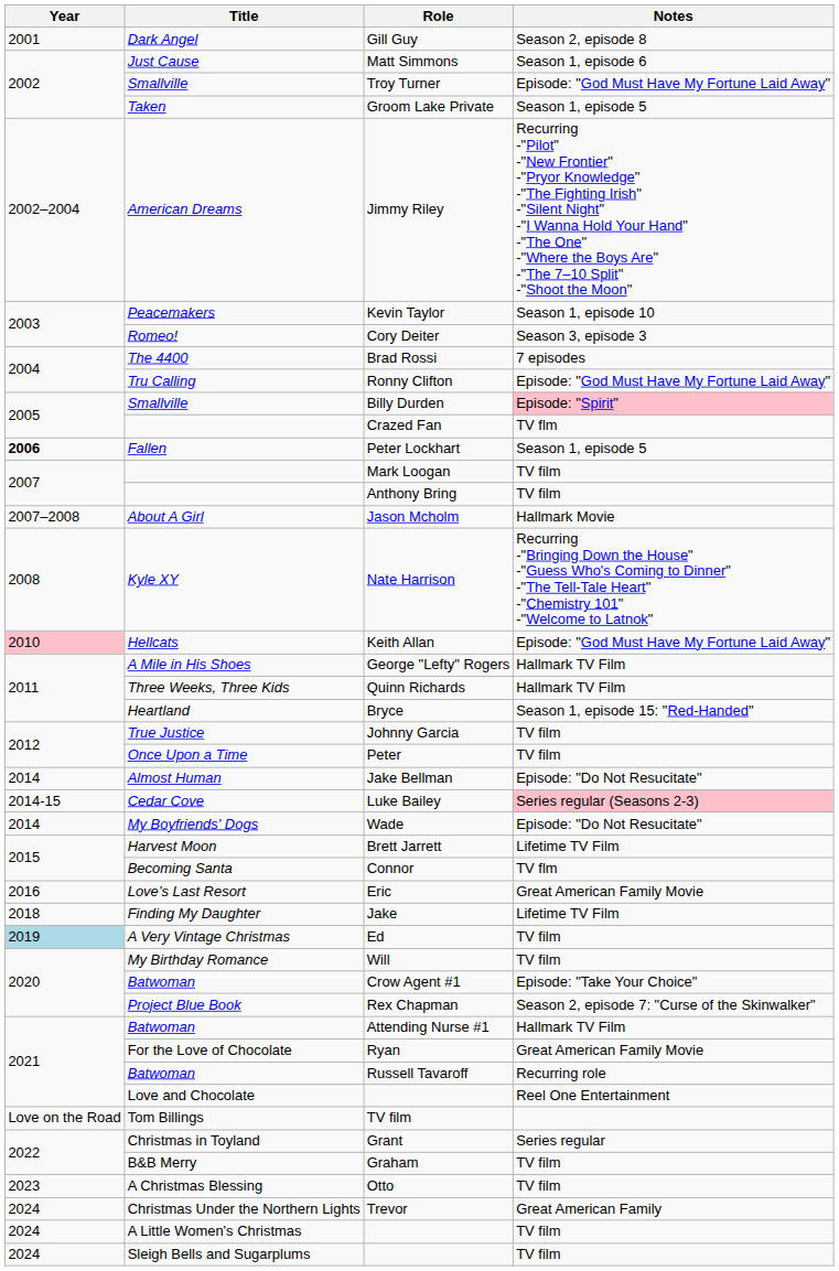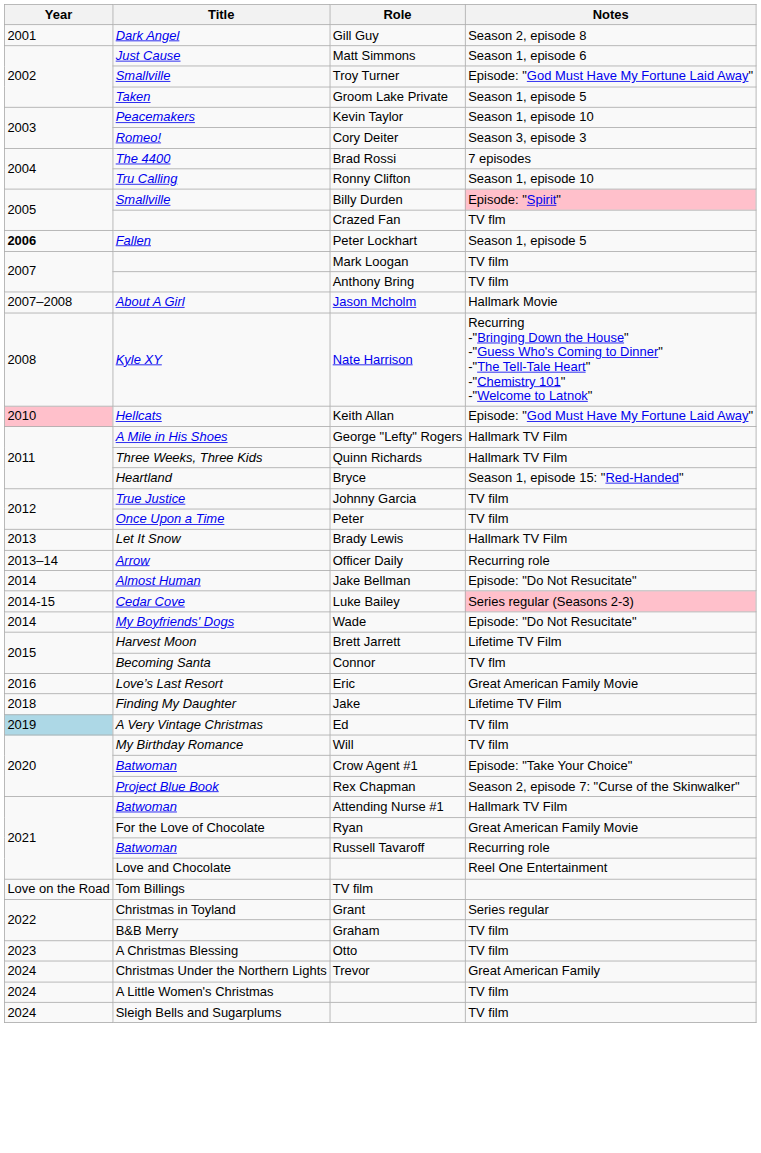- row: 2002–2004 | American Dreams | Jimmy Riley | Recurring -"Pilot" -"New Frontier" -"Pryor Knowledge" -"The Fighting Irish" -"Silent Night" -"I Wanna Hold Your Hand" -"The One" -"Where the Boys Are" -"The 7–10 Split" -"Shoot the Moon"
Ronny Clifton | Notes: Episode: "God Must Have My Fortune Laid Away" -> Season 1, episode 10
+ row: 2013 | Let It Snow | Brady Lewis | Hallmark TV Film
+ row: 2013–14 | Arrow | Officer Daily | Recurring role
